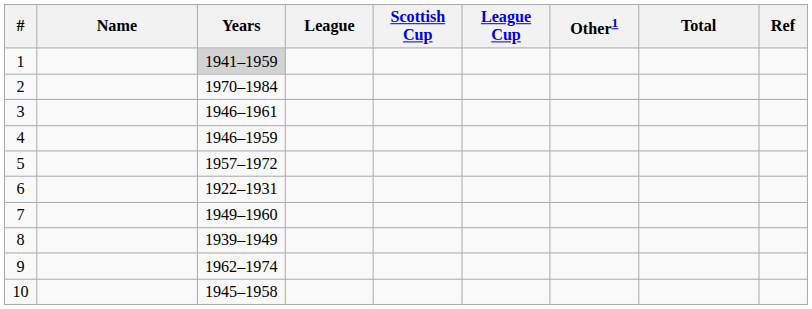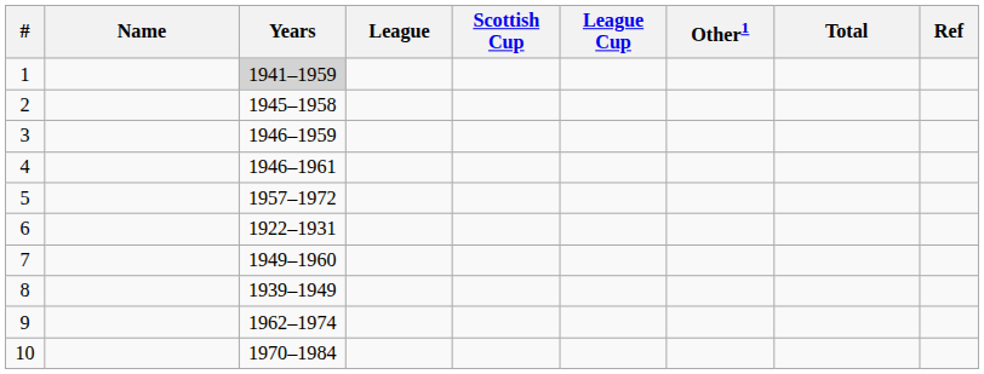2 | Years: 1970–1984 -> 1945–1958
3 | Years: 1946–1961 -> 1946–1959
4 | Years: 1946–1959 -> 1946–1961
10 | Years: 1945–1958 -> 1970–1984
